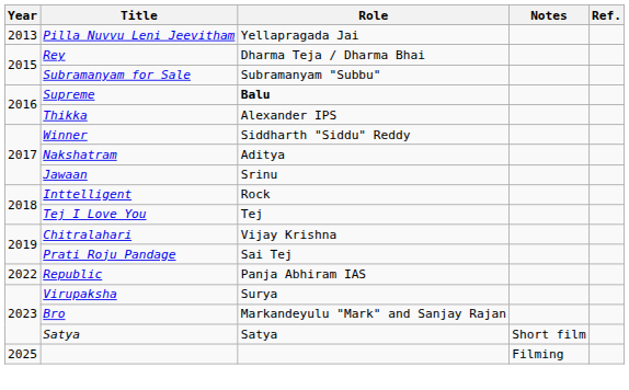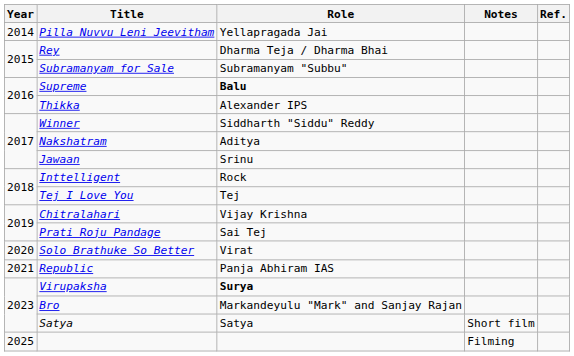Pilla Nuvvu Leni Jeevitham | Year: 2013 -> 2014
+ row: 2020 | Solo Brathuke So Better | Virat
Republic | Year: 2022 -> 2021
Virupaksha | Role: normal -> bold
